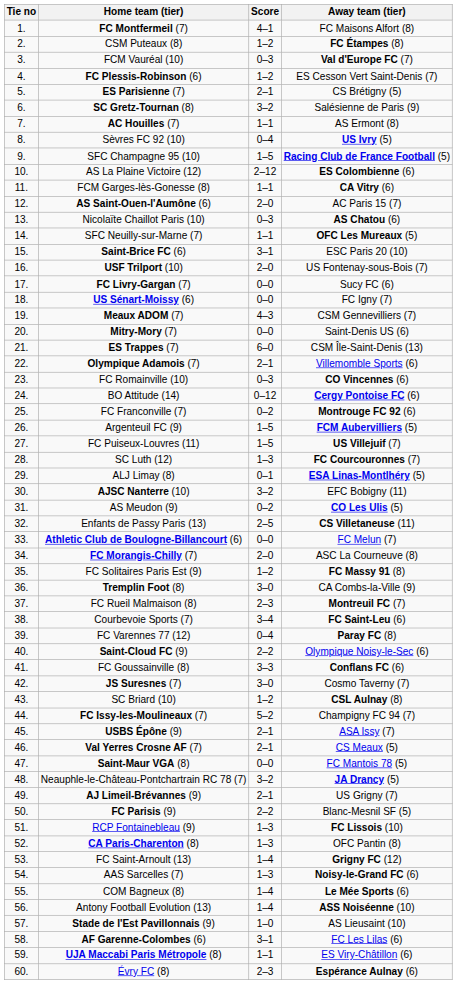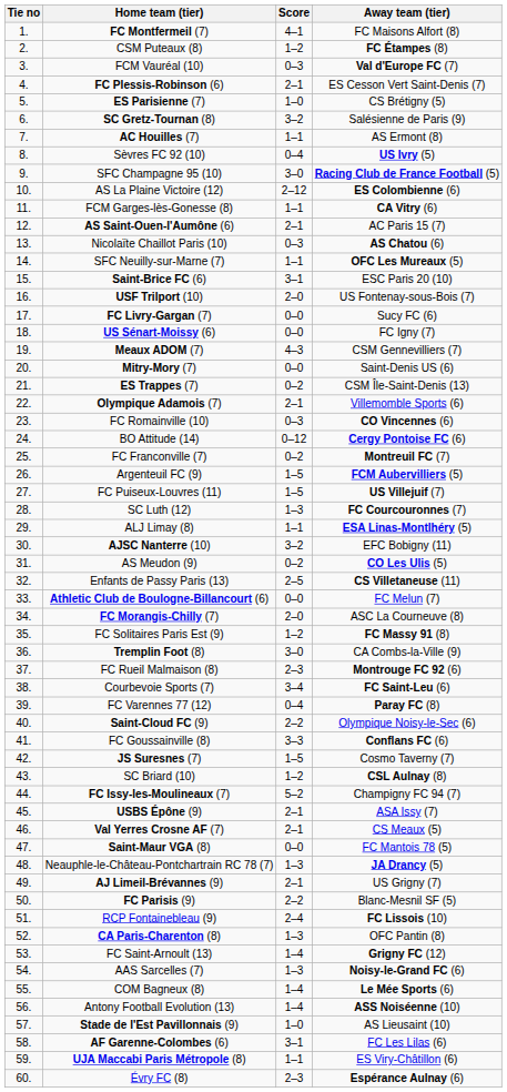FC Plessis-Robinson (6) | Score: 1–2 -> 2–1
ES Parisienne (7) | Score: 2–1 -> 1–0
SFC Champagne 95 (10) | Score: 1–5 -> 3–0
AS Saint-Ouen-l'Aumône (6) | Score: 2–0 -> 2–1
ES Trappes (7) | Score: 6–0 -> 0–2
FC Franconville (7) | Away team (tier): Montrouge FC 92 (6) -> Montreuil FC (7)
ALJ Limay (8) | Score: 0–1 -> 1–1
FC Rueil Malmaison (8) | Away team (tier): Montreuil FC (7) -> Montrouge FC 92 (6)
JS Suresnes (7) | Score: 3–0 -> 1–5
Neauphle-le-Château-Pontchartrain RC 78 (7) | Score: 3–2 -> 1–3
RCP Fontainebleau (9) | Score: 1–3 -> 2–4
